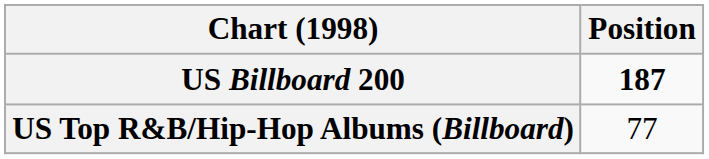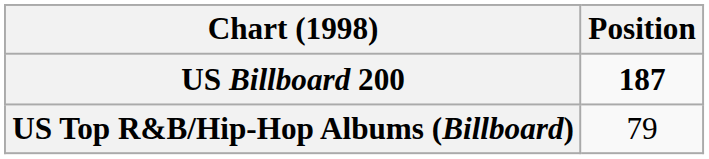US Top R&B/Hip-Hop Albums (Billboard) | Position: 77 -> 79
